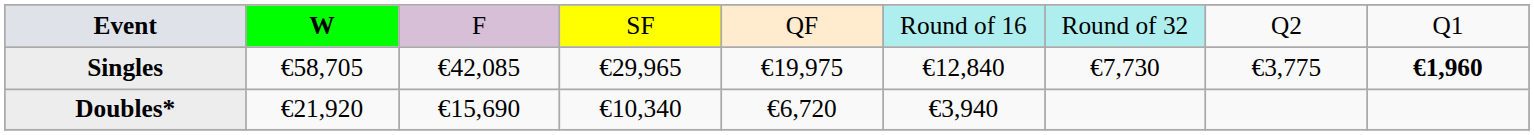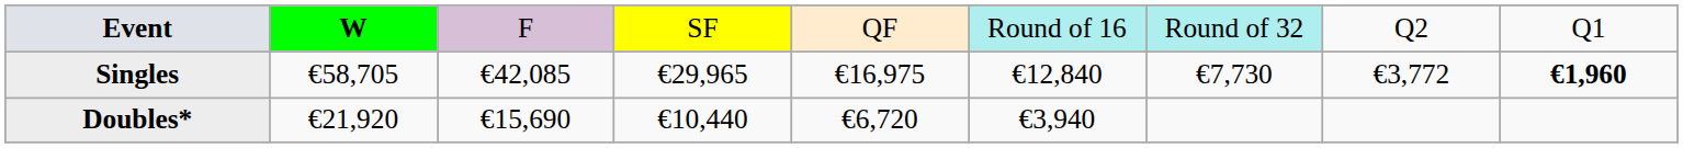Singles | column 5: €19,975 -> €16,975
Singles | column 8: €3,775 -> €3,772
Doubles* | column 4: €10,340 -> €10,440
